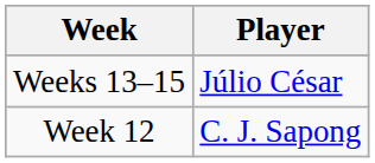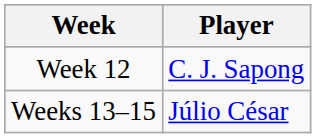rows swapped: Week 12 <-> Weeks 13–15
